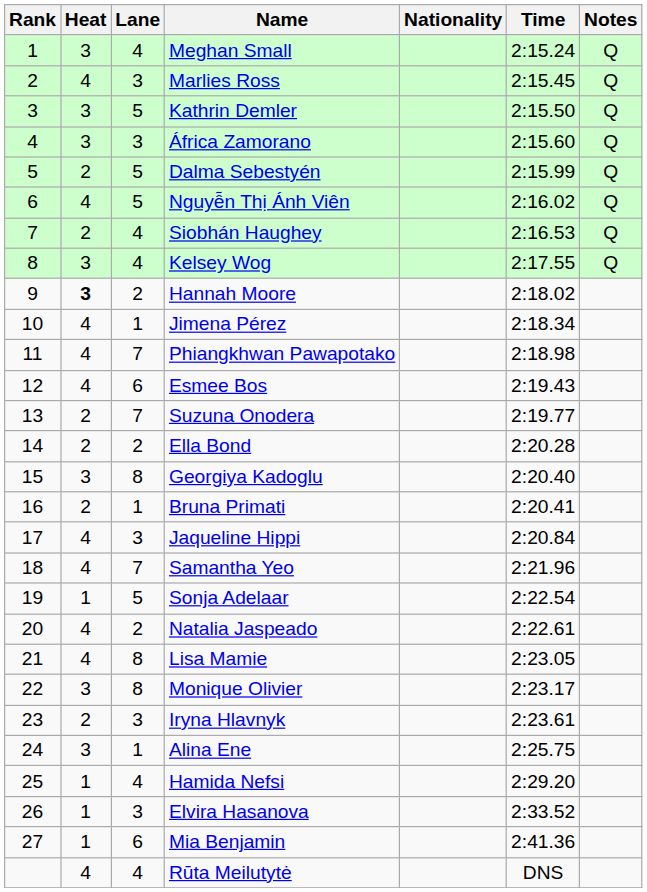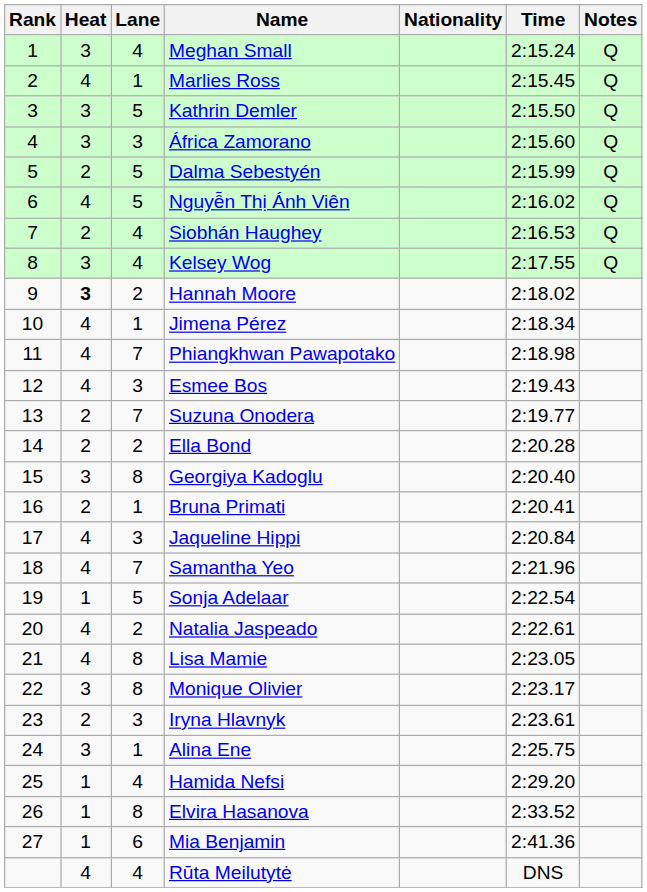Marlies Ross | Lane: 3 -> 1
Esmee Bos | Lane: 6 -> 3
Elvira Hasanova | Lane: 3 -> 8
